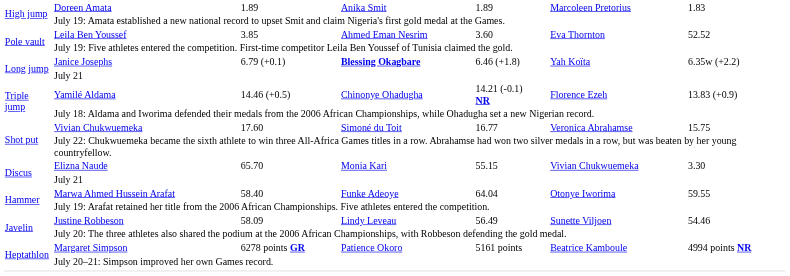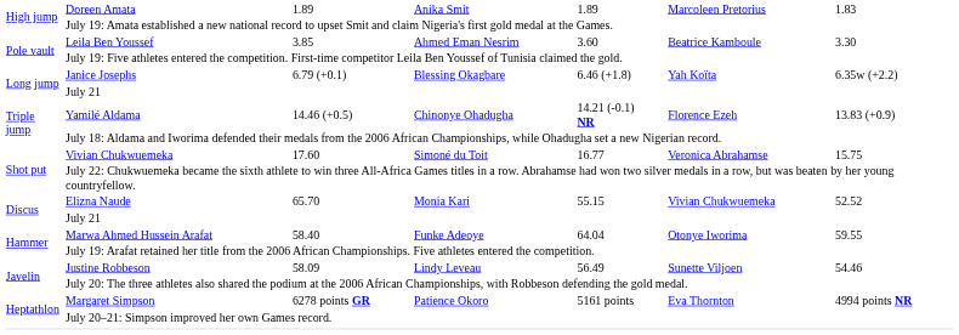Leila Ben Youssef | column 6: Eva Thornton -> Beatrice Kamboule
Leila Ben Youssef | column 7: 52.52 -> 3.30
Janice Josephs | column 4: bold -> normal
Elizna Naude | column 7: 3.30 -> 52.52
Margaret Simpson | column 6: Beatrice Kamboule -> Eva Thornton
